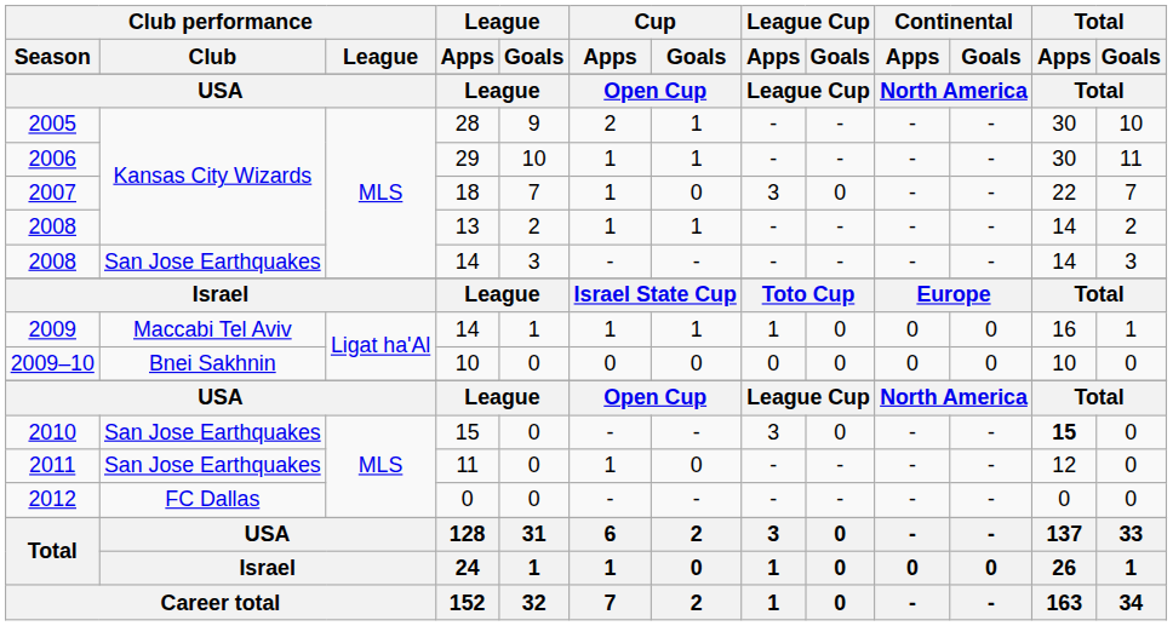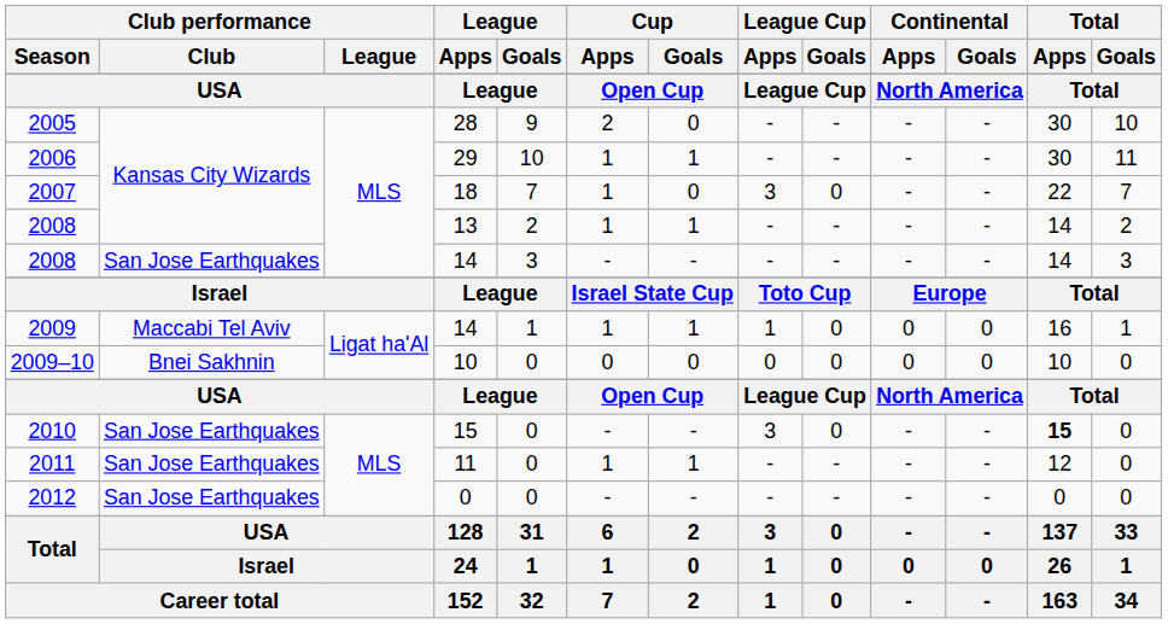2005 | Cup / Goals: 1 -> 0
2011 | Cup / Goals: 0 -> 1
2012 | Club performance / Club: FC Dallas -> San Jose Earthquakes
